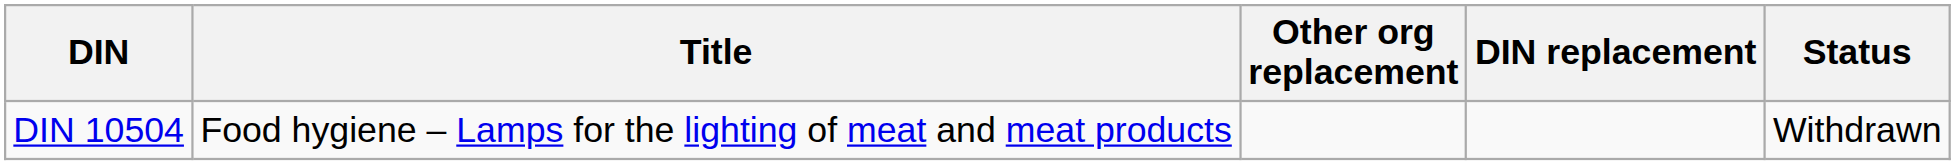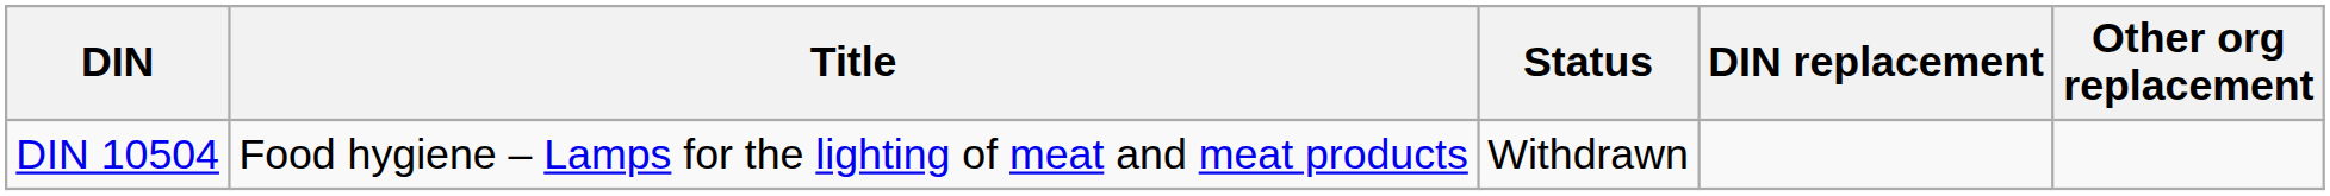columns swapped: Status <-> Other org replacement
